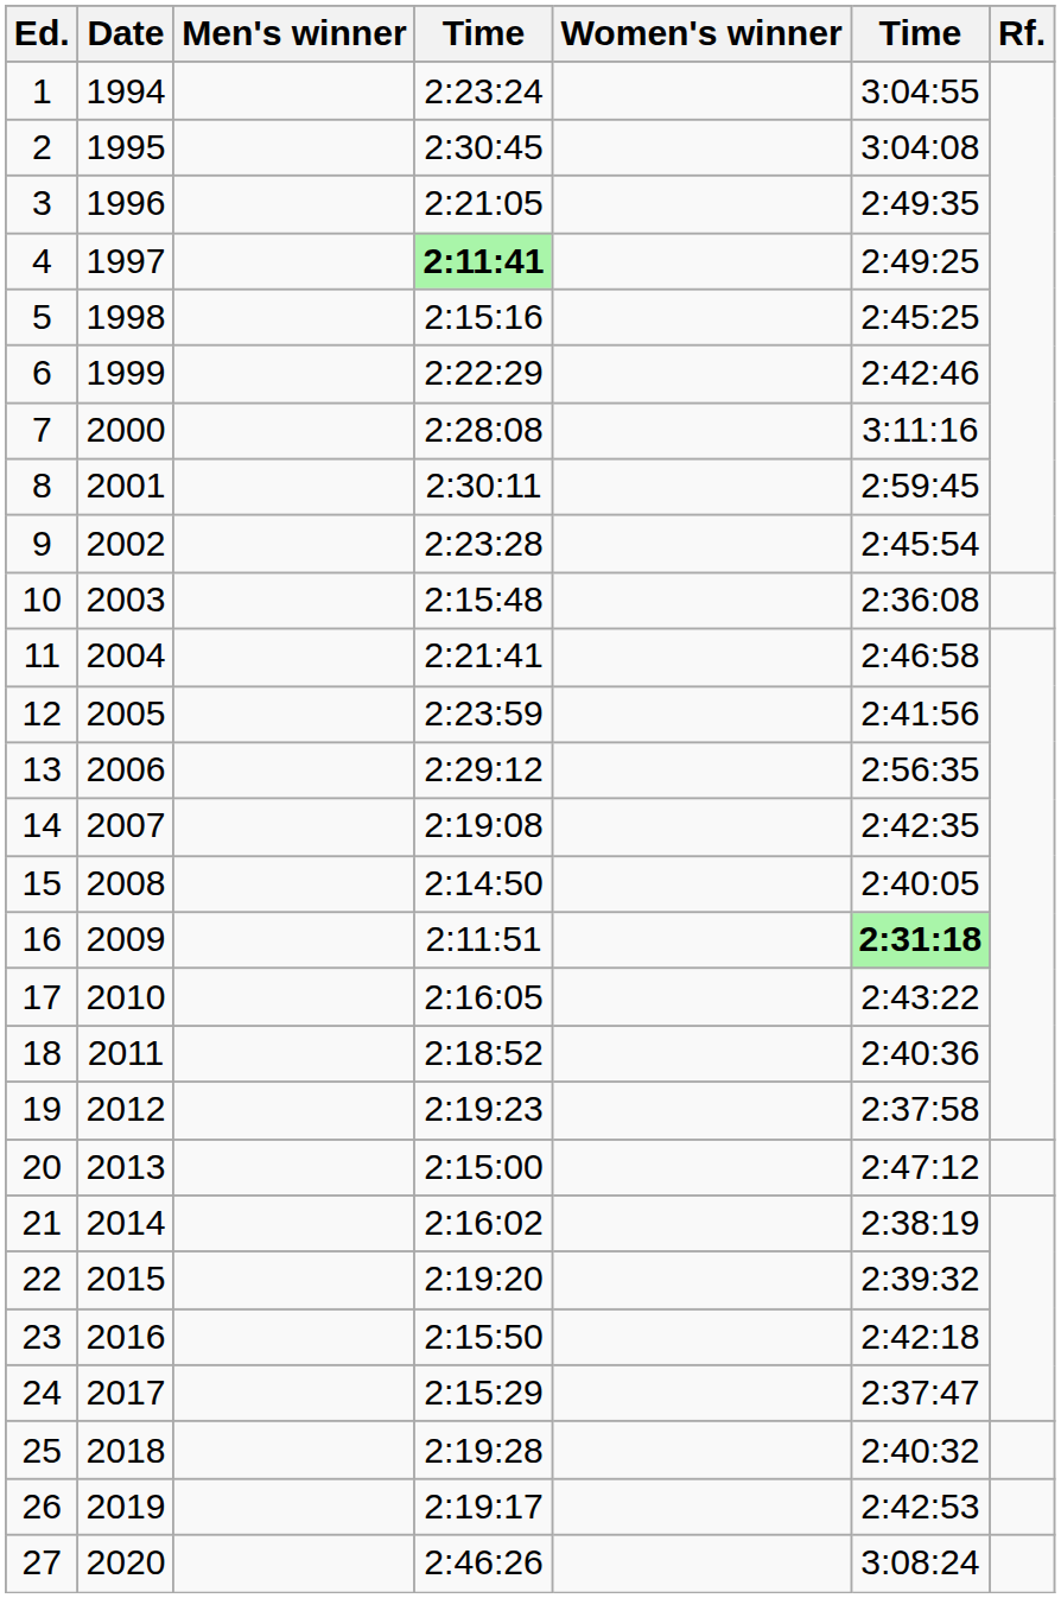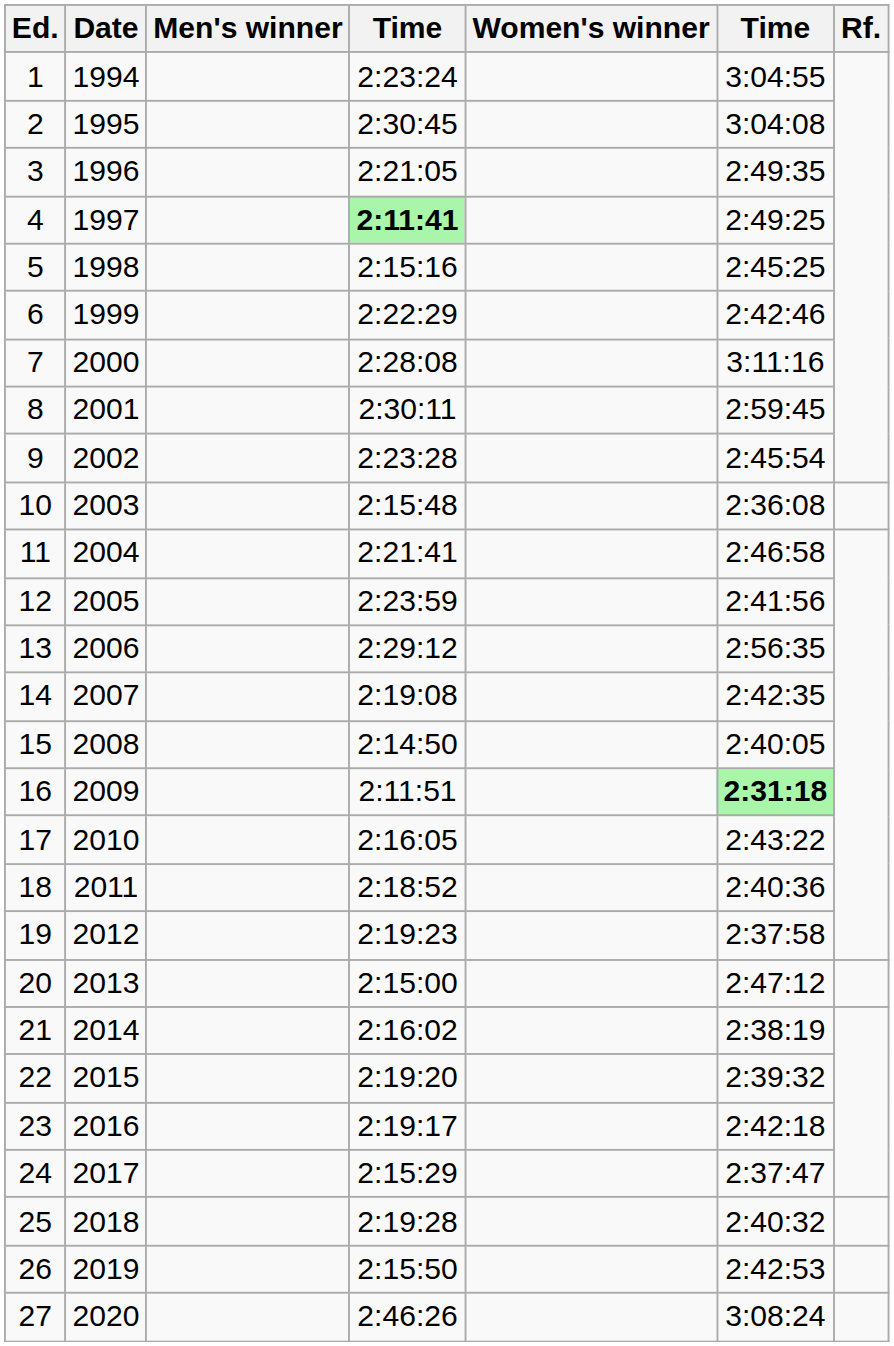23 | column 4: 2:15:50 -> 2:19:17
26 | column 4: 2:19:17 -> 2:15:50
